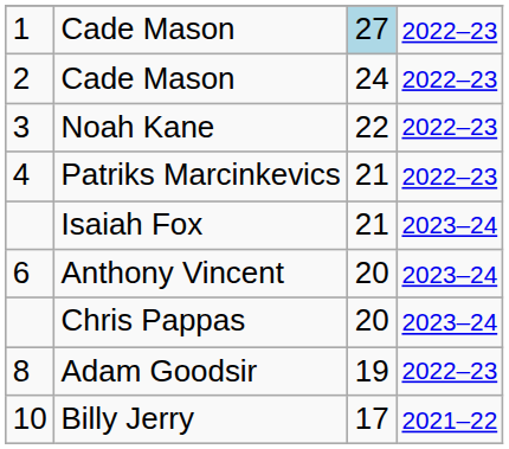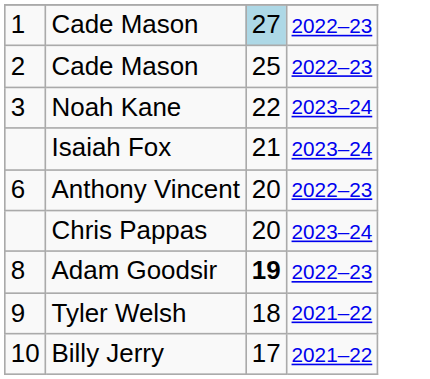2 / Cade Mason | column 3: 24 -> 25
Noah Kane | column 4: 2022–23 -> 2023–24
- row: 4 | Patriks Marcinkevics | 21 | 2022–23
Anthony Vincent | column 4: 2023–24 -> 2022–23
Adam Goodsir | column 3: normal -> bold
+ row: 9 | Tyler Welsh | 18 | 2021–22
